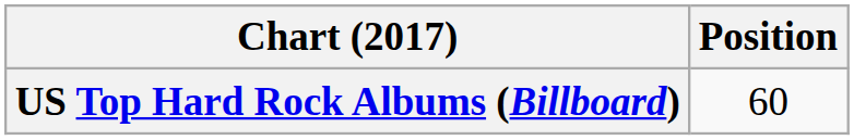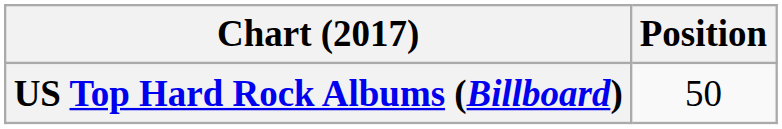US Top Hard Rock Albums (Billboard) | Position: 60 -> 50
